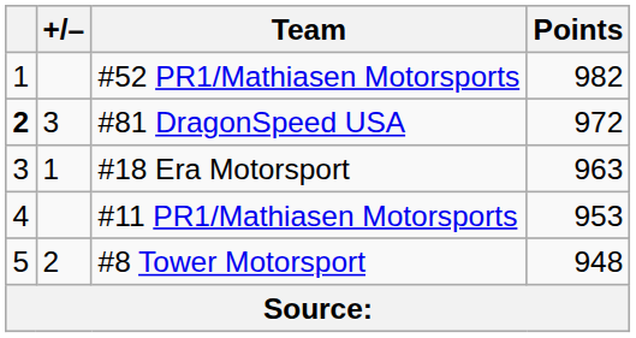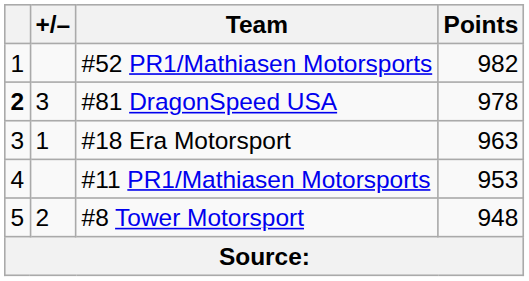#81 DragonSpeed USA | Points: 972 -> 978
